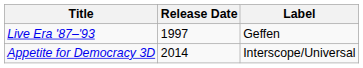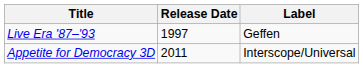Appetite for Democracy 3D | Release Date: 2014 -> 2011
